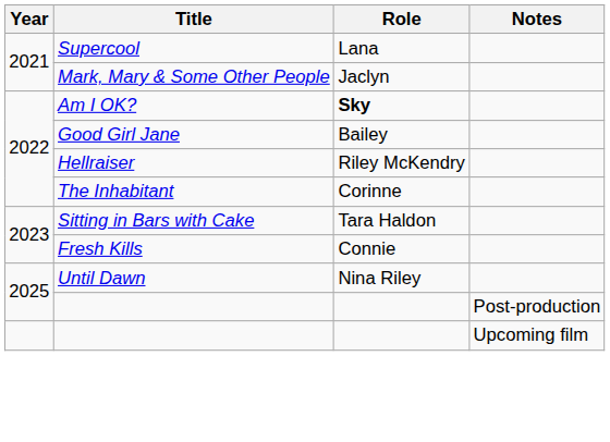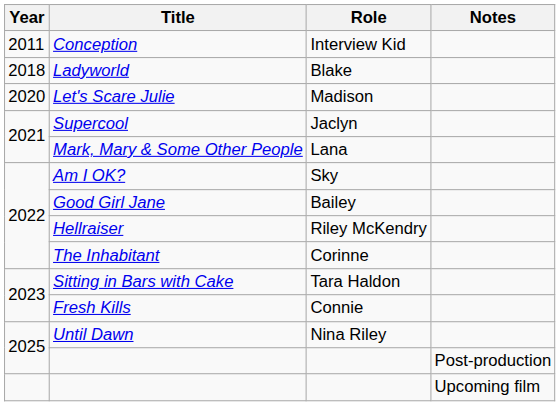+ row: 2011 | Conception | Interview Kid
+ row: 2018 | Ladyworld | Blake
+ row: 2020 | Let's Scare Julie | Madison
Supercool | Role: Lana -> Jaclyn
Mark, Mary & Some Other People | Role: Jaclyn -> Lana
Am I OK? | Role: bold -> normal
